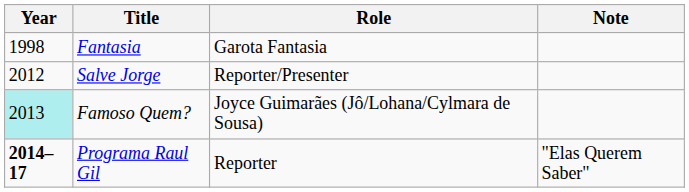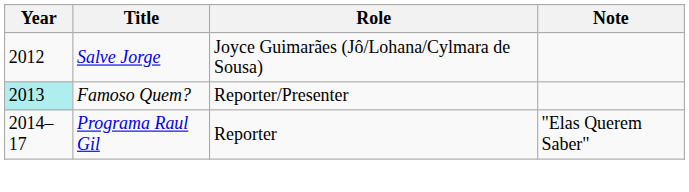- row: 1998 | Fantasia | Garota Fantasia
Salve Jorge | Role: Reporter/Presenter -> Joyce Guimarães (Jô/Lohana/Cylmara de Sousa)
Famoso Quem? | Role: Joyce Guimarães (Jô/Lohana/Cylmara de Sousa) -> Reporter/Presenter
Programa Raul Gil | Year: bold -> normal
